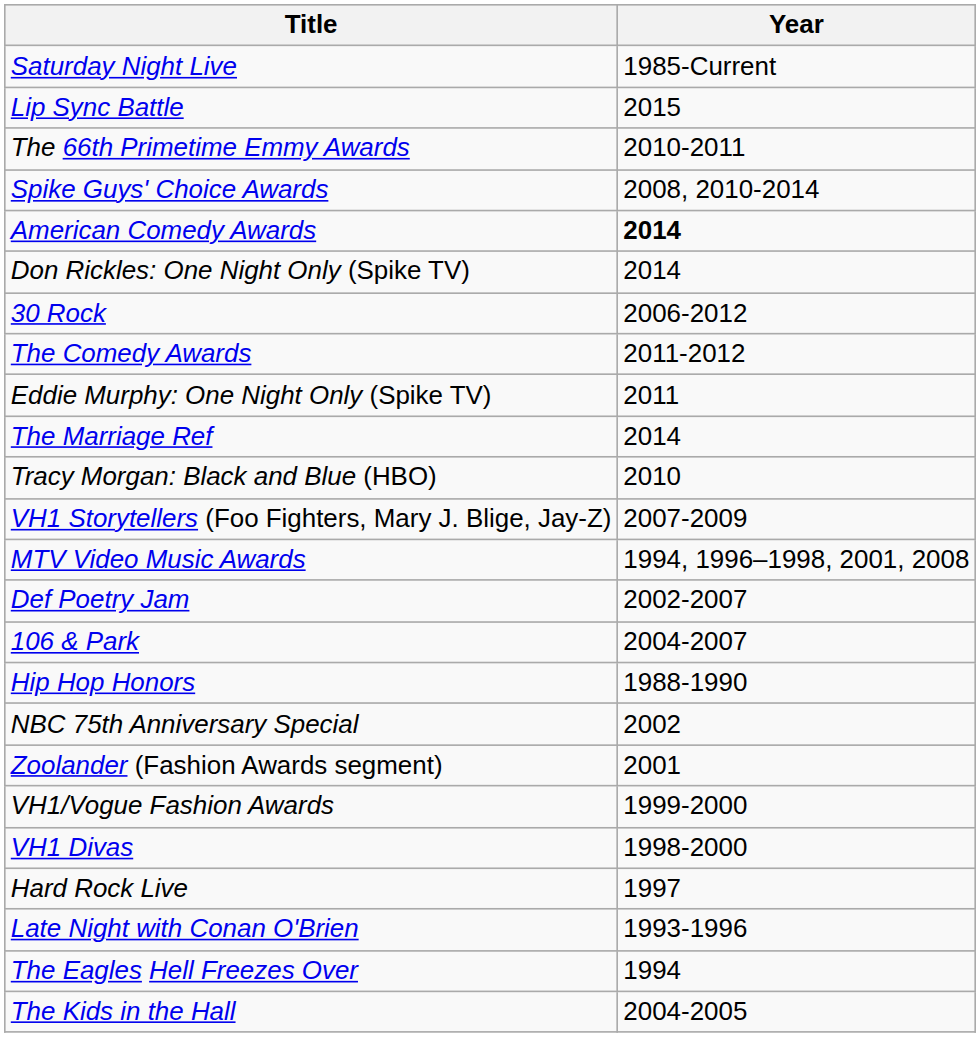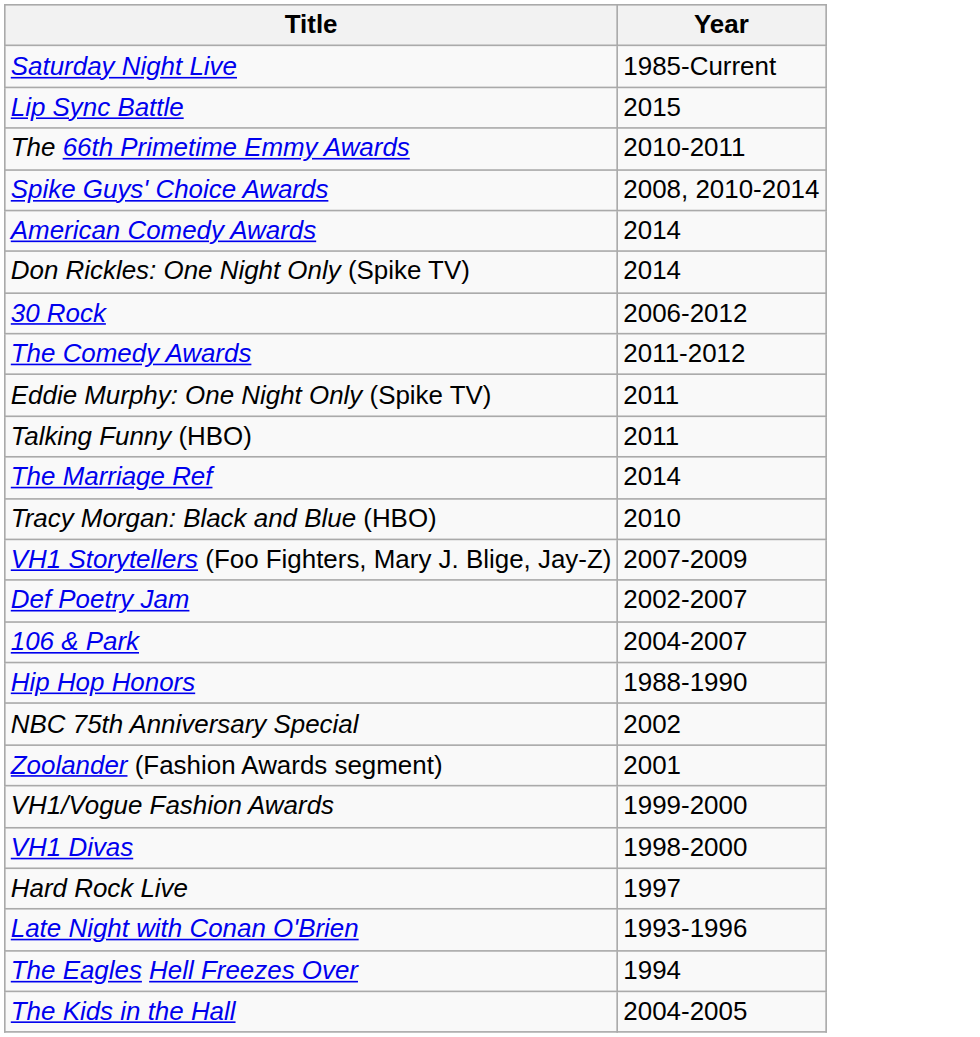American Comedy Awards | Year: bold -> normal
+ row: Talking Funny (HBO) | 2011
- row: MTV Video Music Awards | 1994, 1996–1998, 2001, 2008
